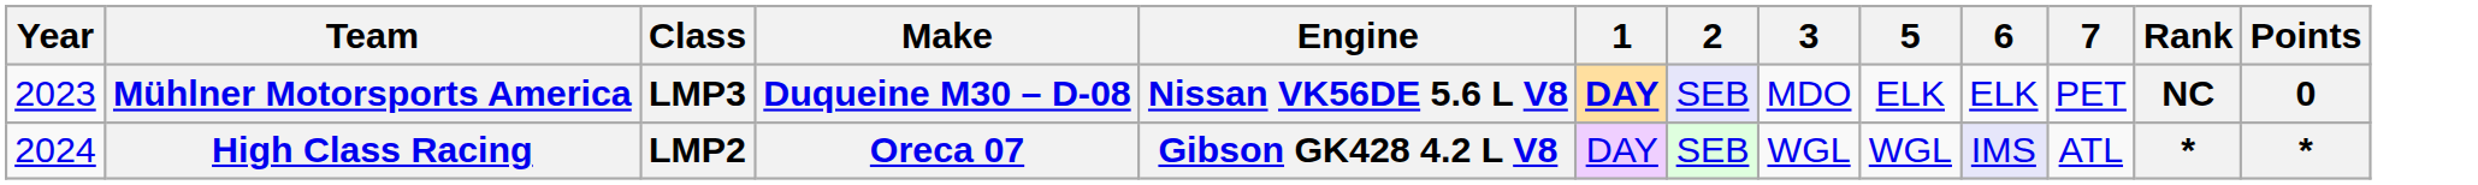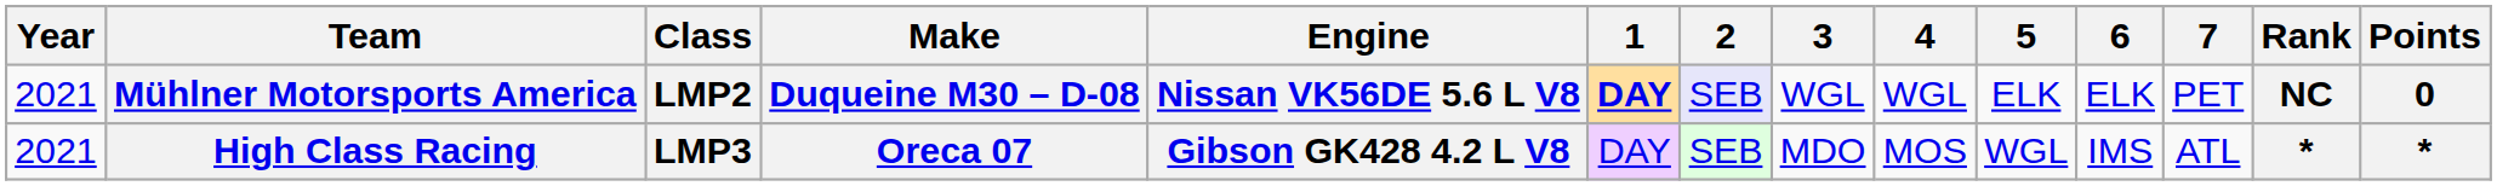+ column: 4 | WGL | MOS
Mühlner Motorsports America | Year: 2023 -> 2021
Mühlner Motorsports America | Class: LMP3 -> LMP2
Mühlner Motorsports America | 3: MDO -> WGL
High Class Racing | Year: 2024 -> 2021
High Class Racing | Class: LMP2 -> LMP3
High Class Racing | 3: WGL -> MDO
High Class Racing | 6: lavender background -> no background
